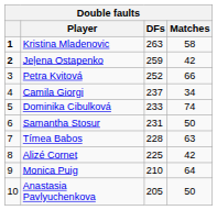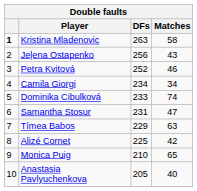Jeļena Ostapenko | column 1: bold -> normal
Jeļena Ostapenko | DFs: 259 -> 256
Jeļena Ostapenko | Matches: 42 -> 43
Petra Kvitová | Matches: 66 -> 46
Camila Giorgi | DFs: 237 -> 234
Samantha Stosur | Matches: 50 -> 47
Tímea Babos | DFs: 228 -> 229
Monica Puig | Matches: 64 -> 65
Anastasia Pavlyuchenkova | Matches: 50 -> 40
